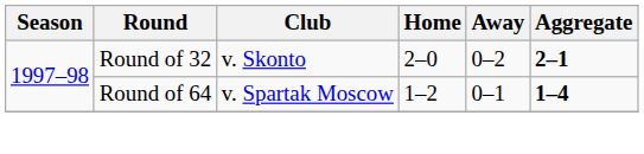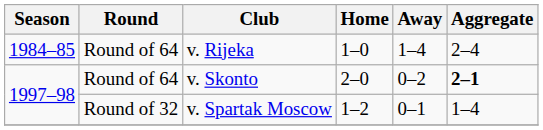+ row: 1984–85 | Round of 64 | v. Rijeka | 1–0 | 1–4 | 2–4
v. Skonto | Round: Round of 32 -> Round of 64
v. Spartak Moscow | Round: Round of 64 -> Round of 32
v. Spartak Moscow | Aggregate: bold -> normal
